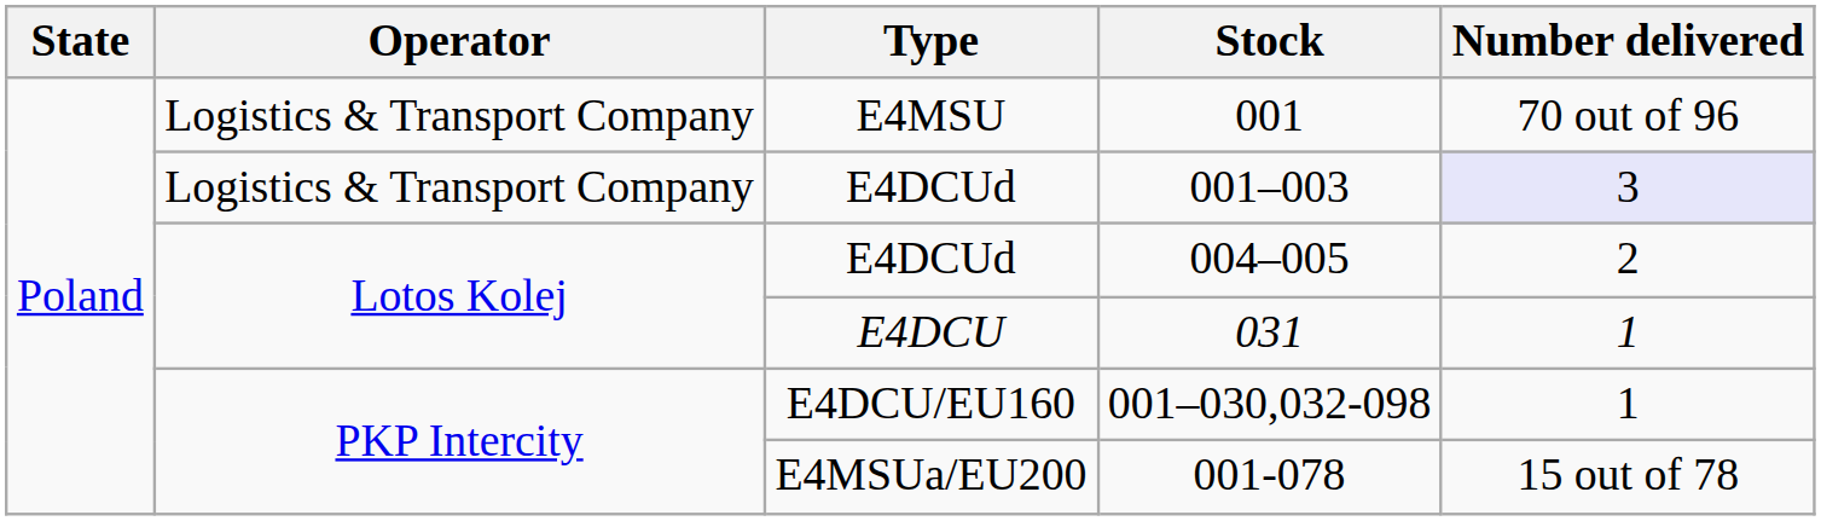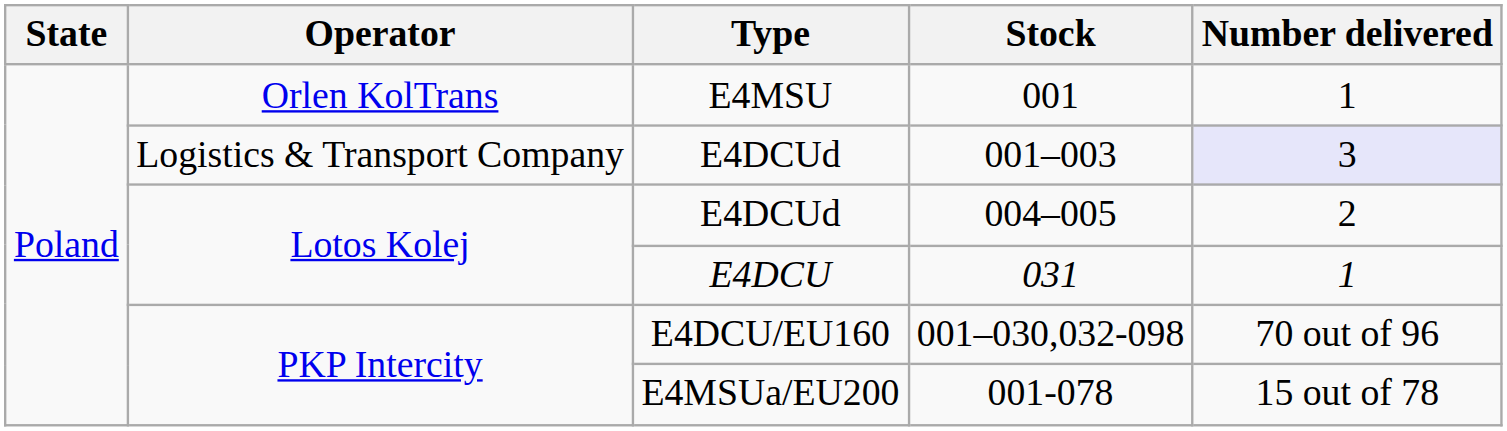001 | Operator: Logistics & Transport Company -> Orlen KolTrans
001 | Number delivered: 70 out of 96 -> 1
001–030,032-098 | Number delivered: 1 -> 70 out of 96
